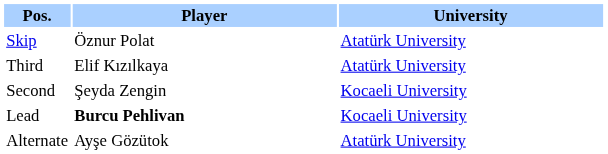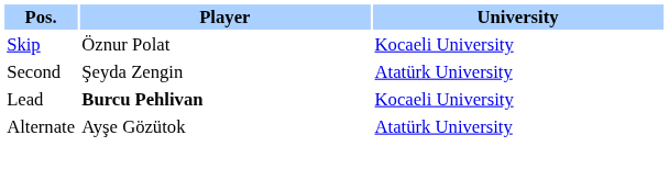Skip | University: Atatürk University -> Kocaeli University
- row: Third | Elif Kızılkaya | Atatürk University
Second | University: Kocaeli University -> Atatürk University
